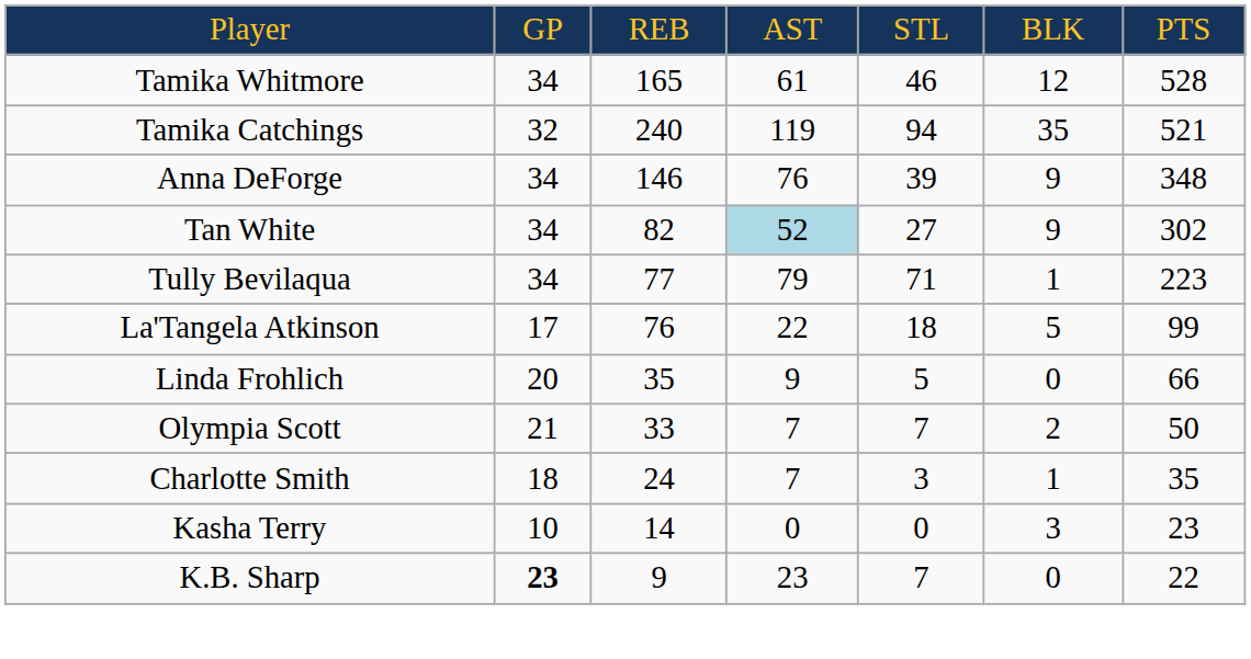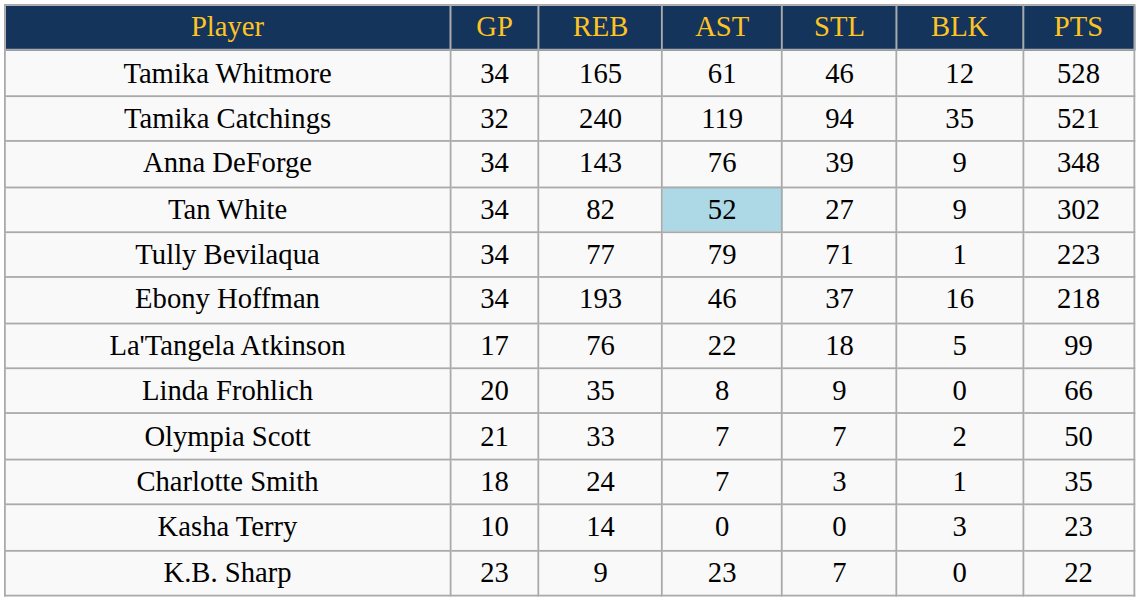Anna DeForge | column 3: 146 -> 143
+ row: Ebony Hoffman | 34 | 193 | 46 | 37 | 16 | 218
Linda Frohlich | column 4: 9 -> 8
Linda Frohlich | column 5: 5 -> 9
K.B. Sharp | column 2: bold -> normal
